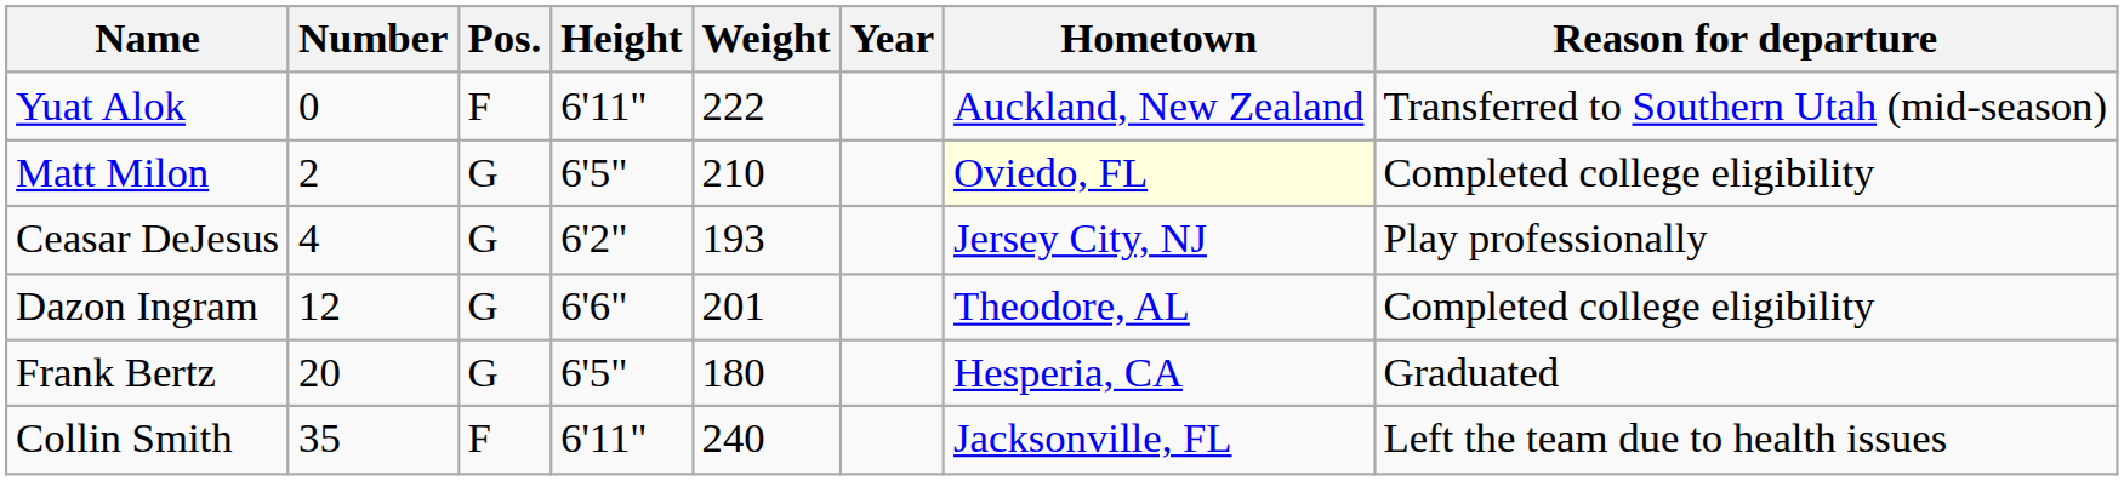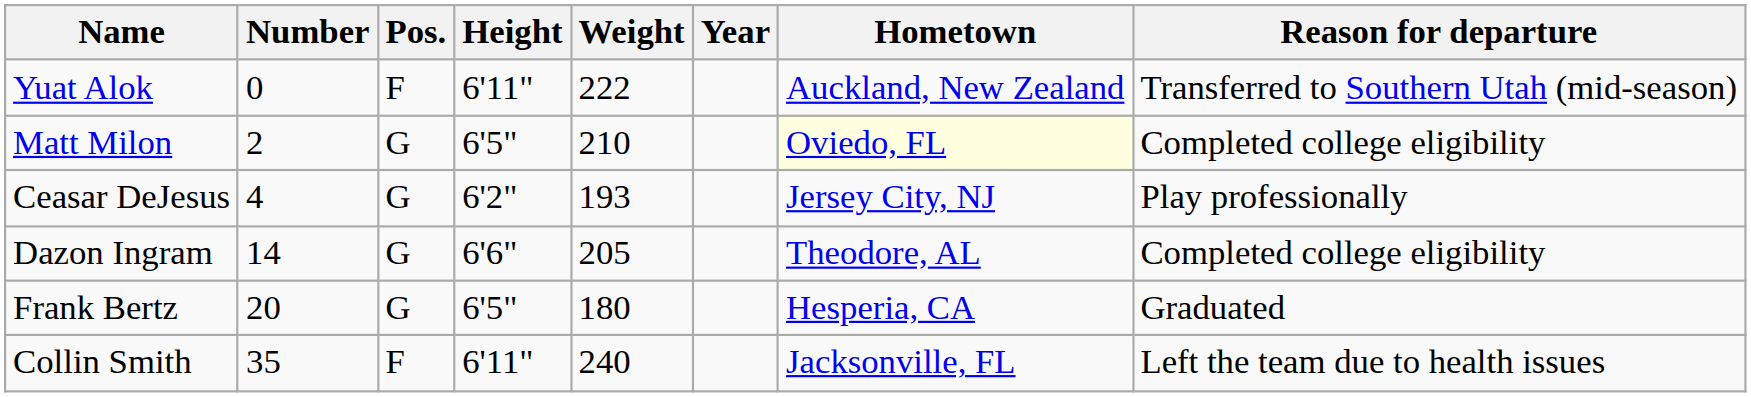Dazon Ingram | Number: 12 -> 14
Dazon Ingram | Weight: 201 -> 205
